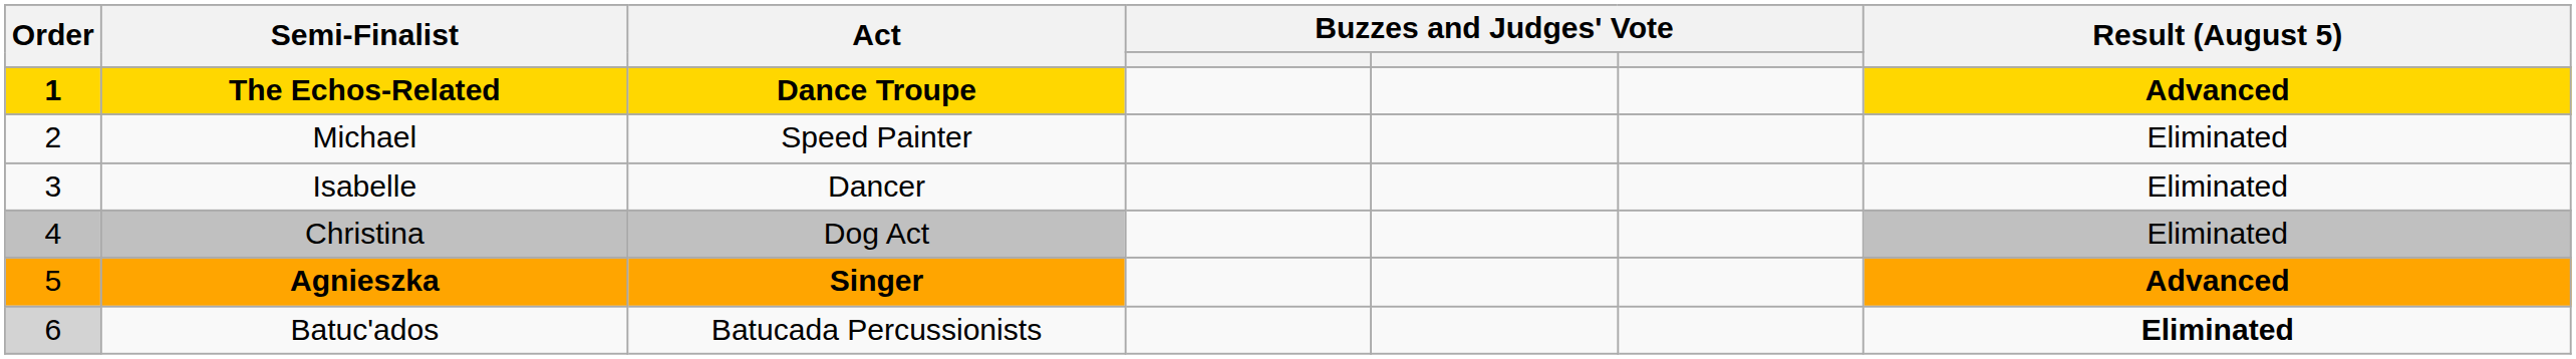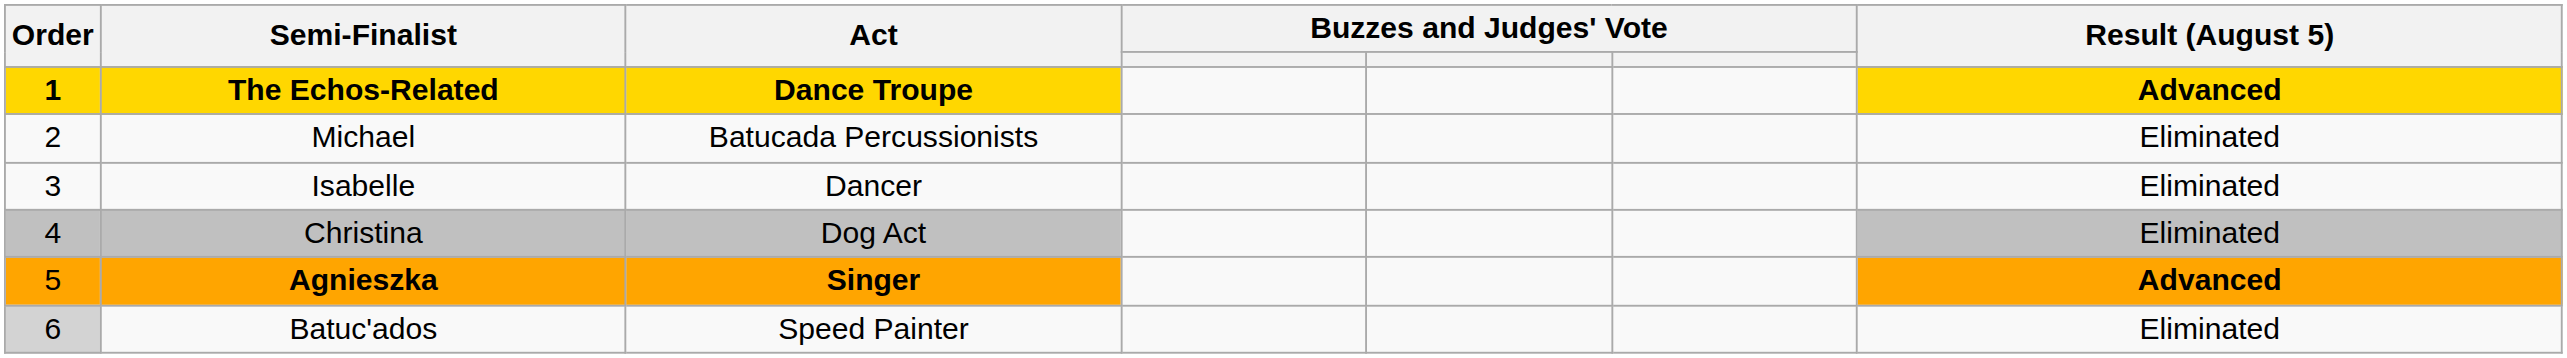Michael | Act: Speed Painter -> Batucada Percussionists
Batuc'ados | Act: Batucada Percussionists -> Speed Painter
Batuc'ados | Result (August 5): bold -> normal
